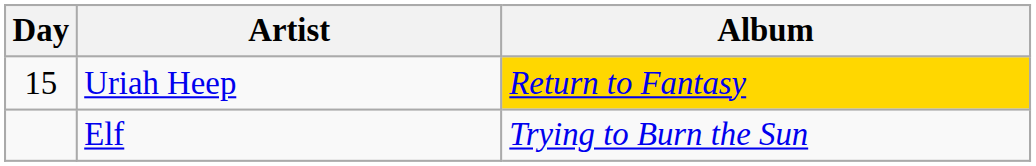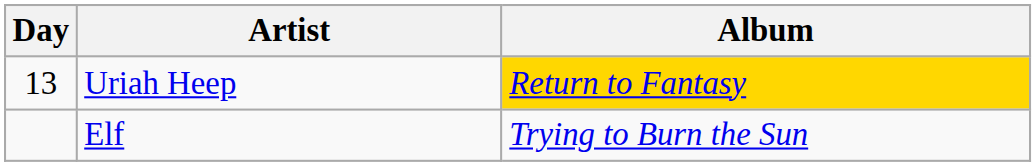Uriah Heep | Day: 15 -> 13
